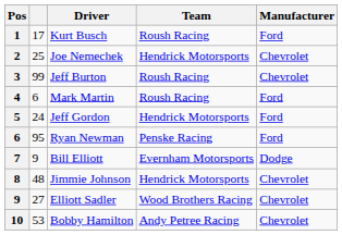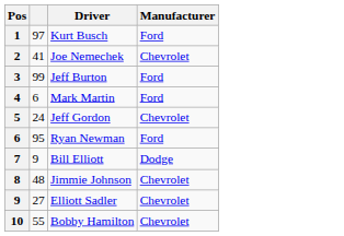- column: Team | Roush Racing | Hendrick Motorsports | Roush Racing | Roush Racing | Hendrick Motorsports | Penske Racing | Evernham Motorsports | Hendrick Motorsports | Wood Brothers Racing | Andy Petree Racing
Kurt Busch | column 2: 17 -> 97
Joe Nemechek | column 2: 25 -> 41
Jeff Burton | Manufacturer: Chevrolet -> Ford
Jeff Gordon | Manufacturer: Ford -> Chevrolet
Bobby Hamilton | column 2: 53 -> 55
